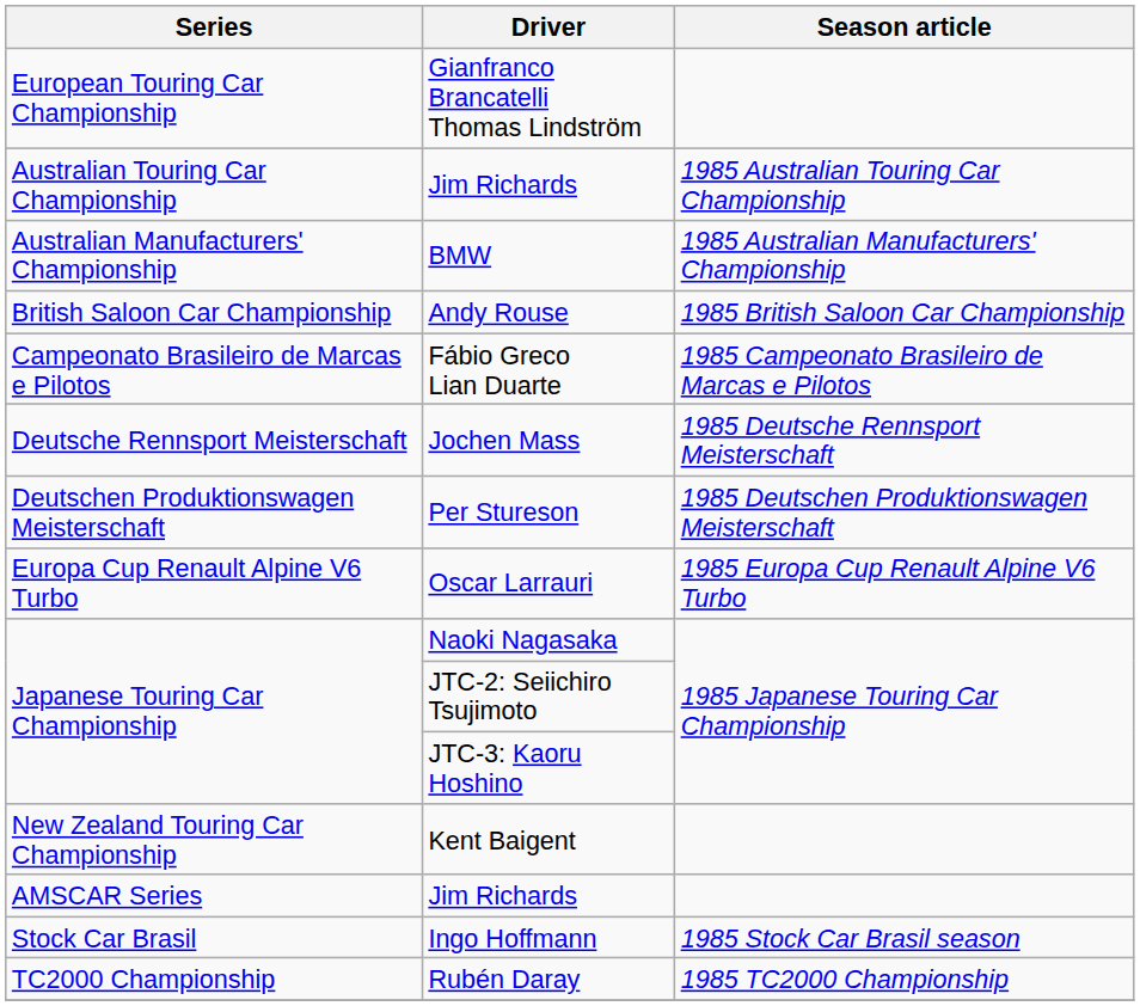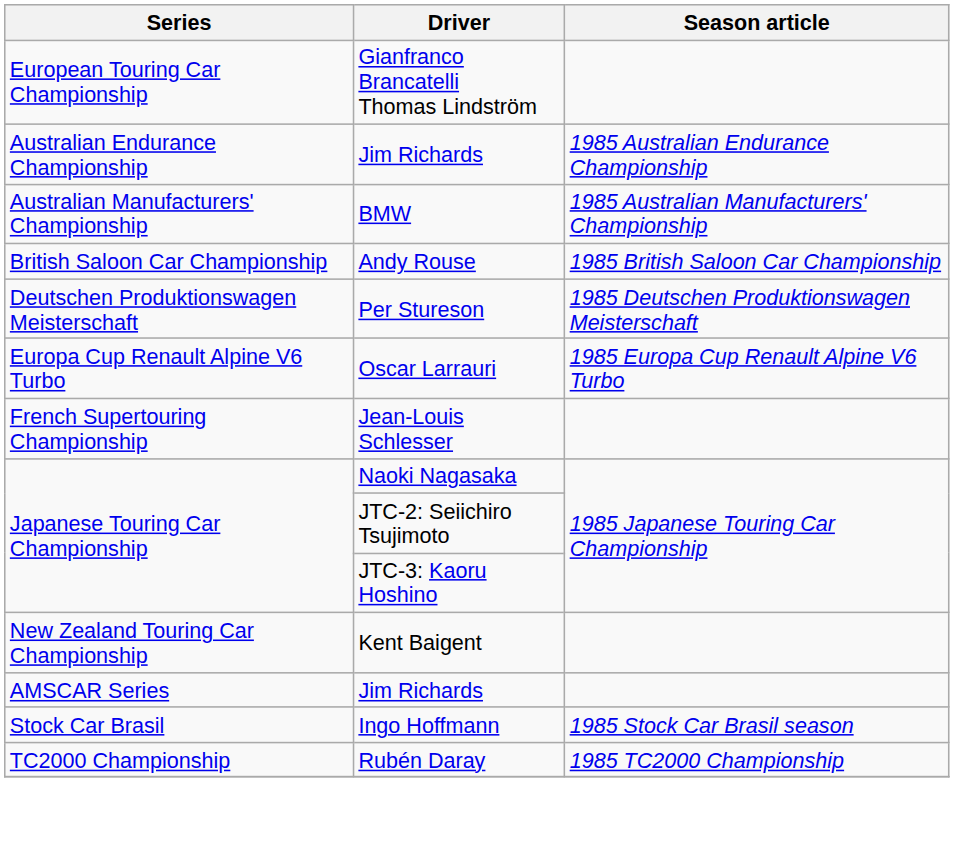- row: Australian Touring Car Championship | Jim Richards | 1985 Australian Touring Car Championship
+ row: Australian Endurance Championship | Jim Richards | 1985 Australian Endurance Championship
- row: Campeonato Brasileiro de Marcas e Pilotos | Fábio Greco Lian Duarte | 1985 Campeonato Brasileiro de Marcas e Pilotos
- row: Deutsche Rennsport Meisterschaft | Jochen Mass | 1985 Deutsche Rennsport Meisterschaft
+ row: French Supertouring Championship | Jean-Louis Schlesser
